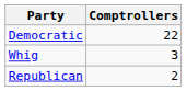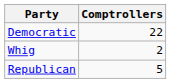Whig | Comptrollers: 3 -> 2
Republican | Comptrollers: 2 -> 5
